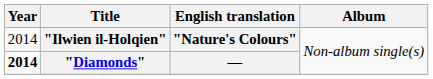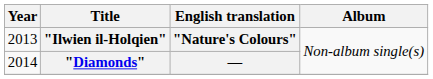"Ilwien il-Holqien" | Year: 2014 -> 2013
"Diamonds" | Year: bold -> normal
